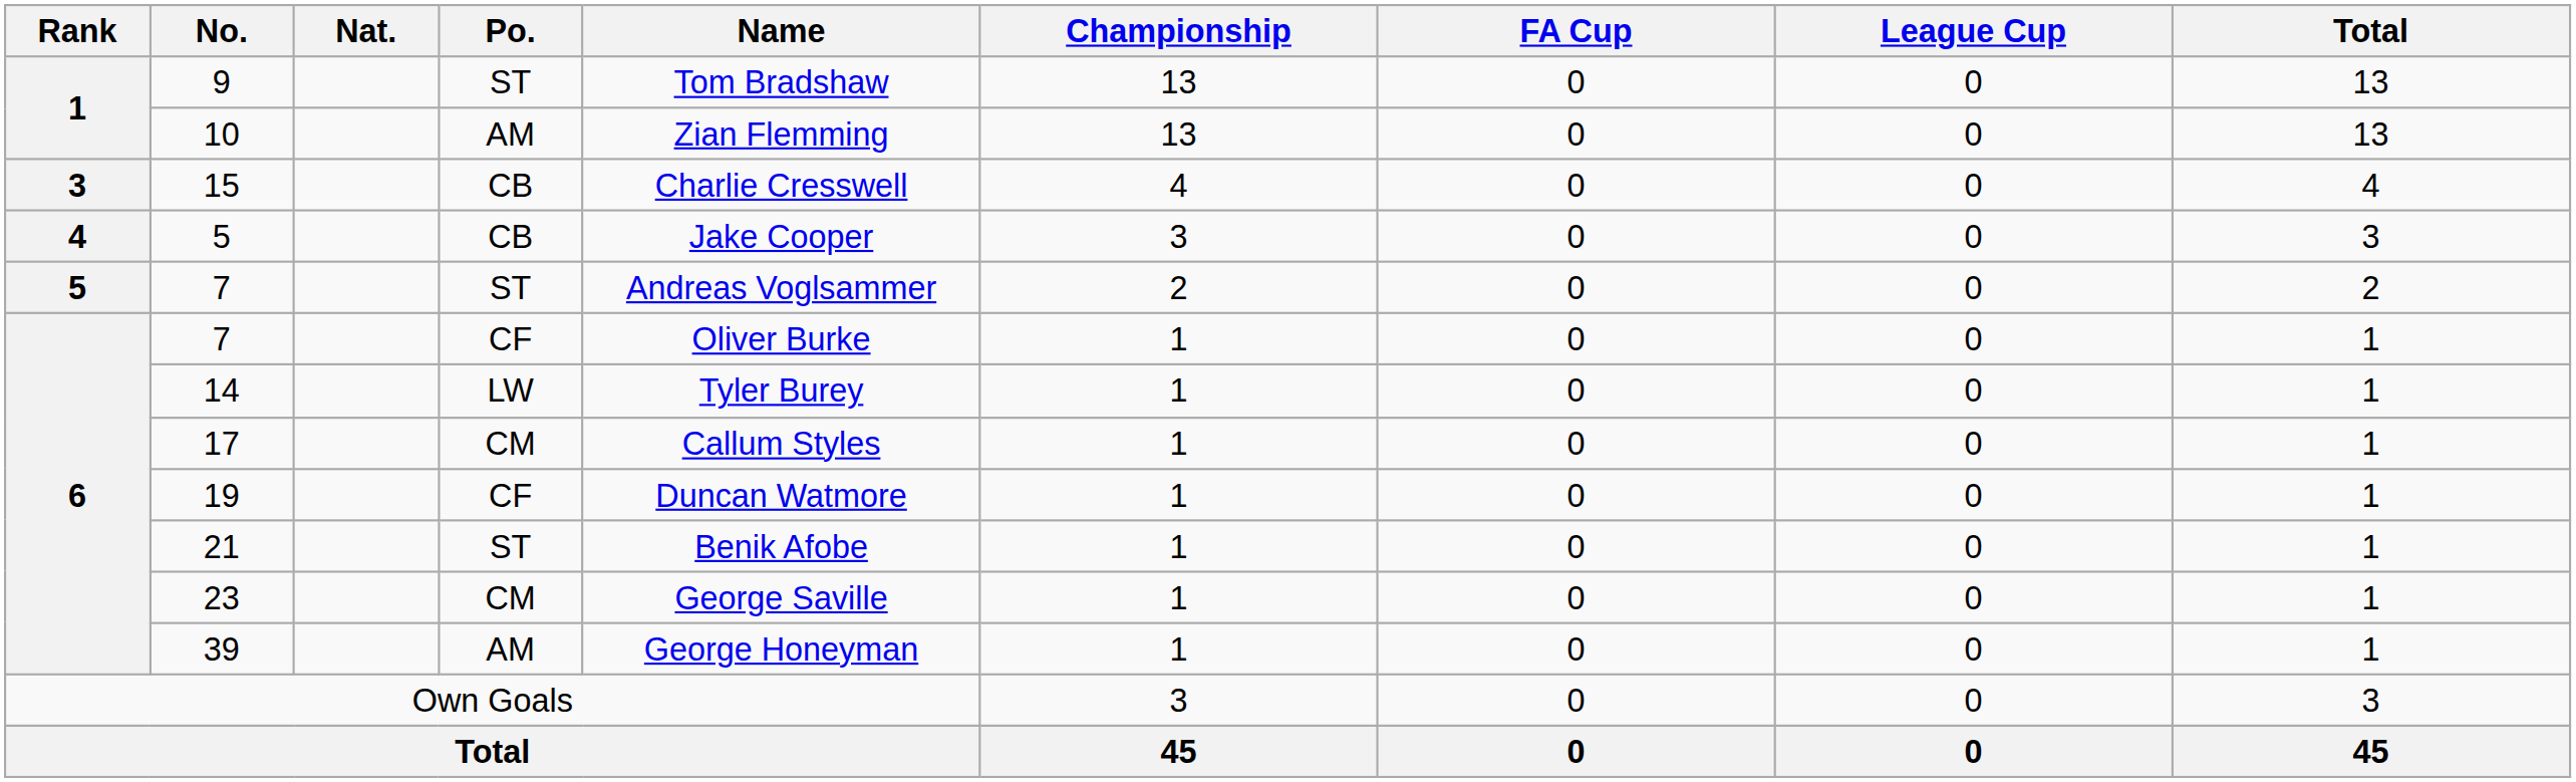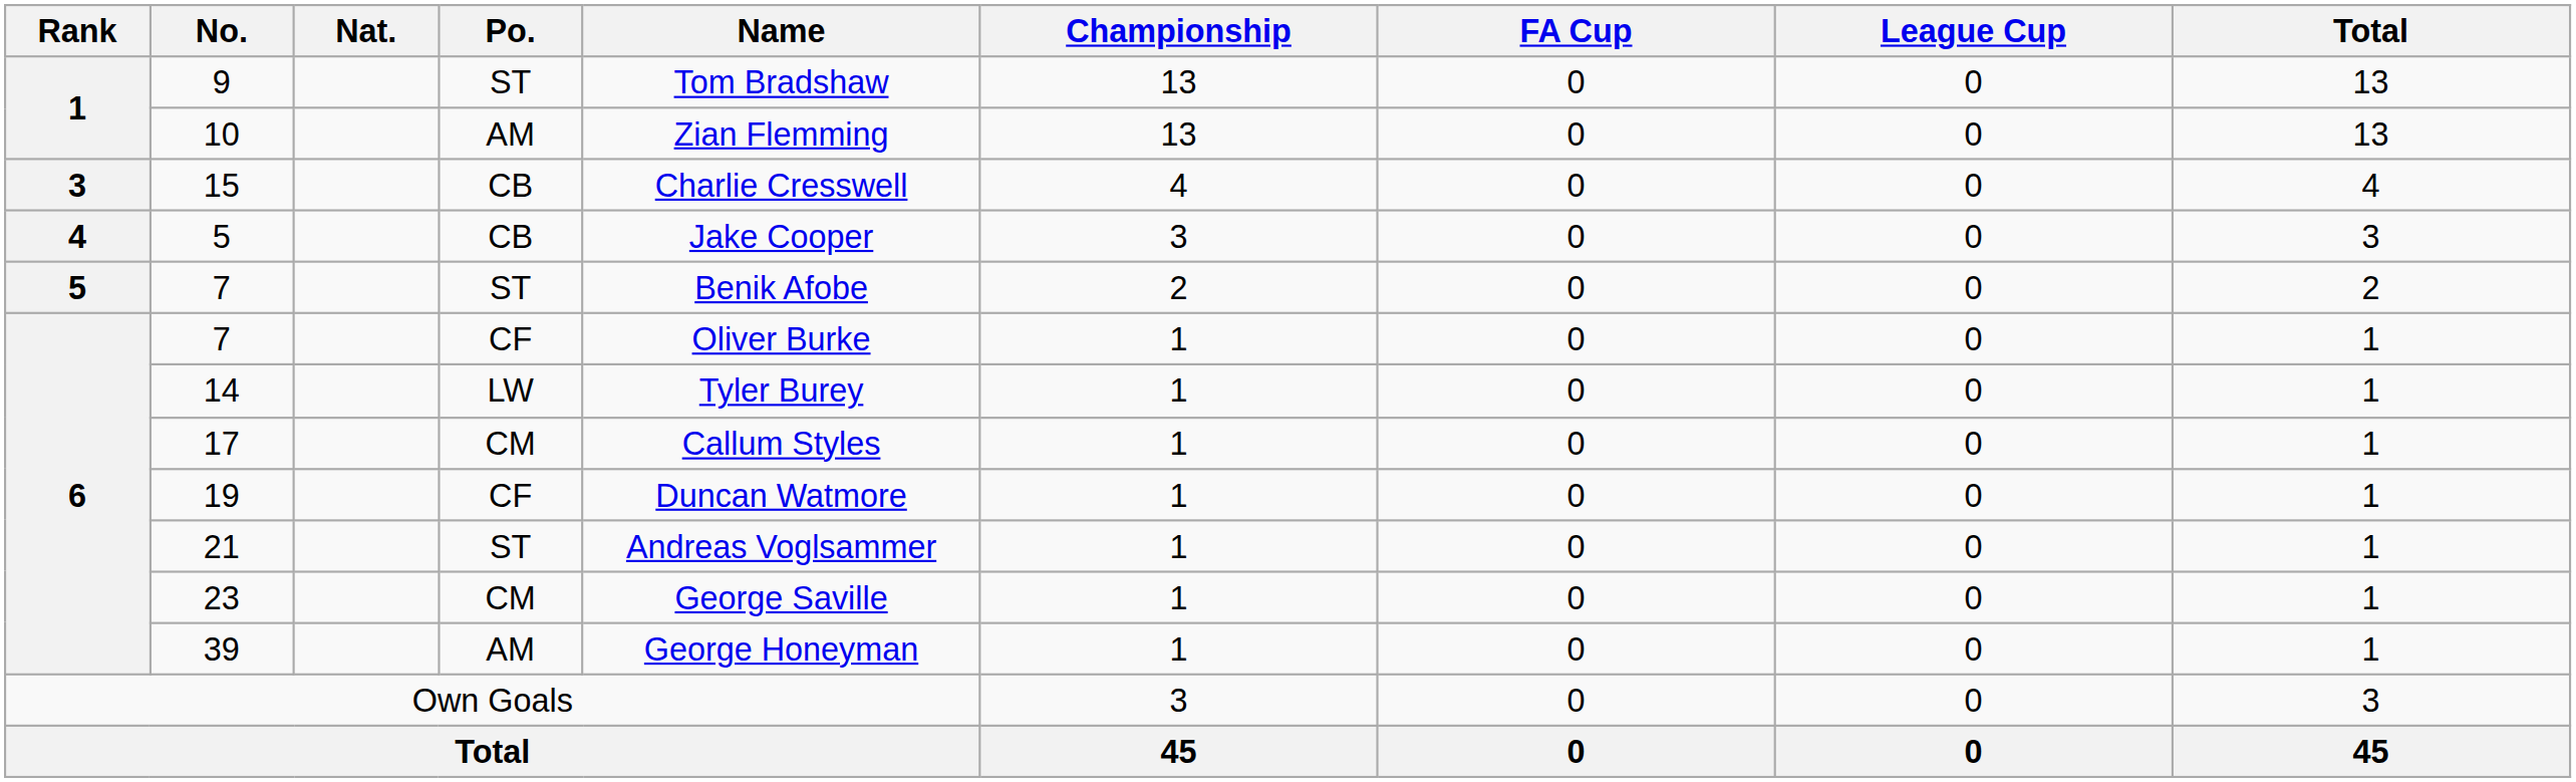7 / ST | Name: Andreas Voglsammer -> Benik Afobe
21 | Name: Benik Afobe -> Andreas Voglsammer
